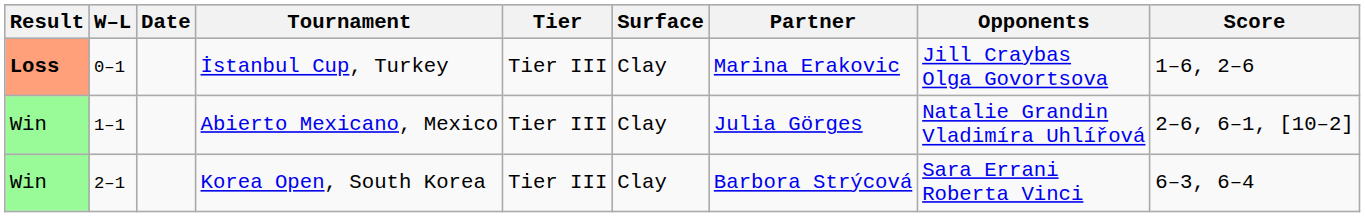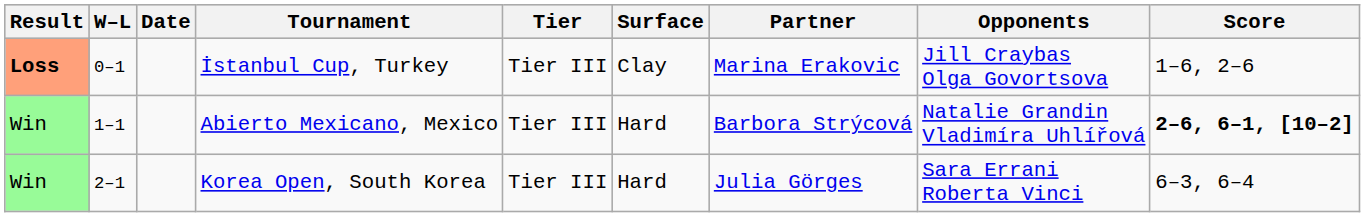Abierto Mexicano, Mexico | Surface: Clay -> Hard
Abierto Mexicano, Mexico | Partner: Julia Görges -> Barbora Strýcová
Abierto Mexicano, Mexico | Score: normal -> bold
Korea Open, South Korea | Surface: Clay -> Hard
Korea Open, South Korea | Partner: Barbora Strýcová -> Julia Görges
